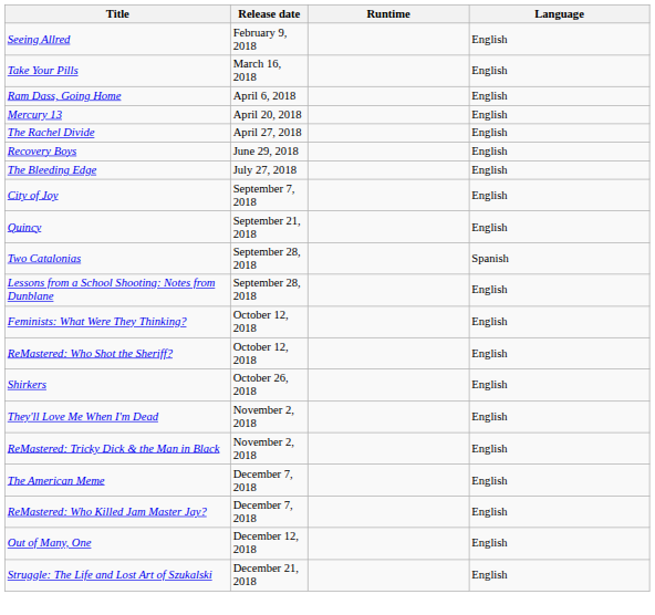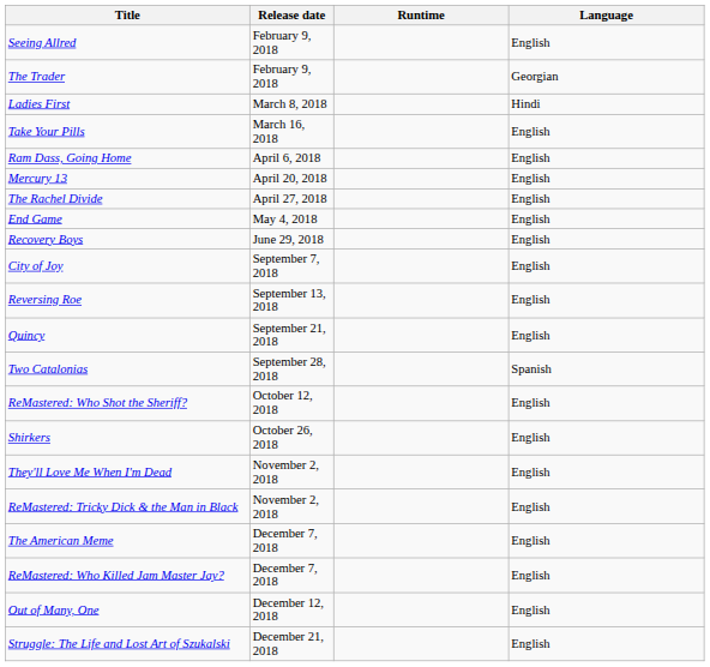+ row: The Trader | February 9, 2018 | Georgian
+ row: Ladies First | March 8, 2018 | Hindi
+ row: End Game | May 4, 2018 | English
- row: The Bleeding Edge | July 27, 2018 | English
+ row: Reversing Roe | September 13, 2018 | English
- row: Lessons from a School Shooting: Notes from Dunblane | September 28, 2018 | English
- row: Feminists: What Were They Thinking? | October 12, 2018 | English
